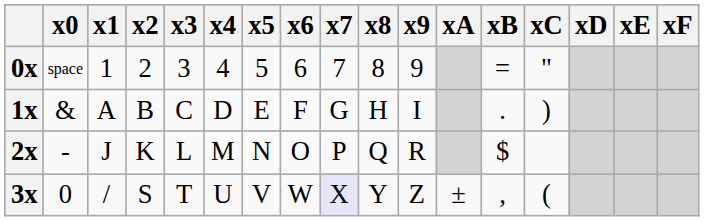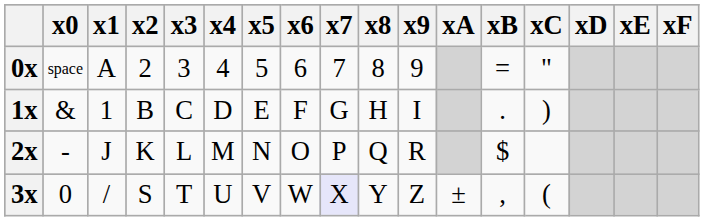0x | x1: 1 -> A
1x | x1: A -> 1
